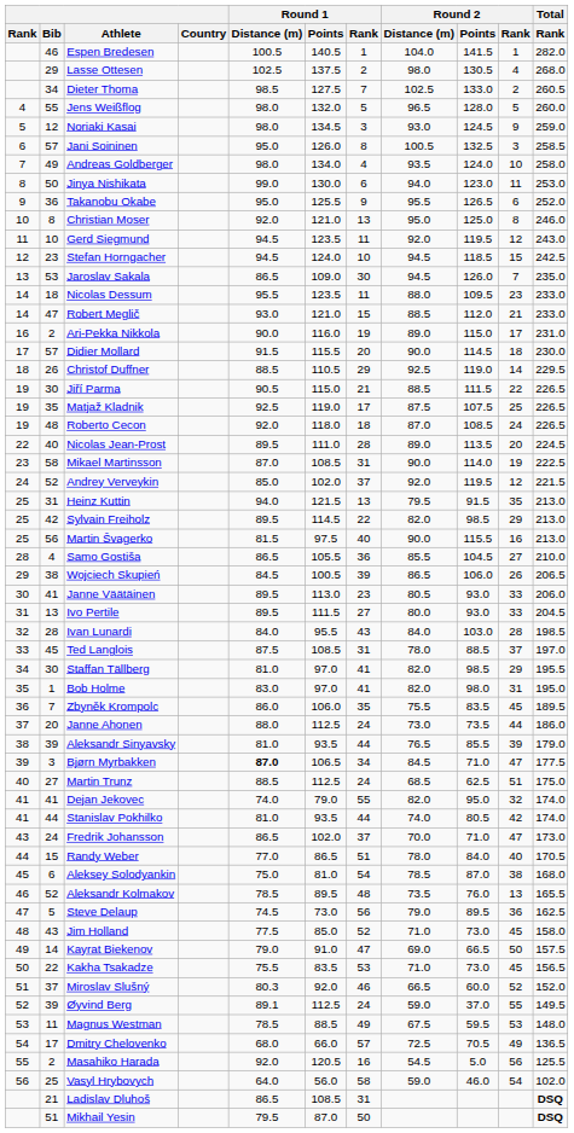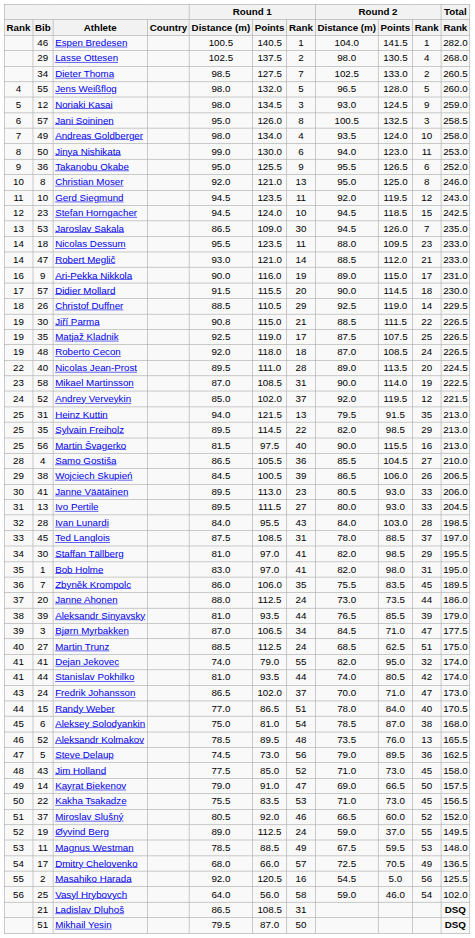Robert Meglič | Round 1 / Rank: 15 -> 14
Ari-Pekka Nikkola | Bib: 2 -> 9
Jiří Parma | Round 1 / Distance (m): 90.5 -> 90.8
Sylvain Freiholz | Bib: 42 -> 35
Bjørn Myrbakken | Round 1 / Distance (m): bold -> normal
Miroslav Slušný | Round 1 / Distance (m): 80.3 -> 80.5
Øyvind Berg | Bib: 39 -> 19
Øyvind Berg | Round 1 / Distance (m): 89.1 -> 89.0
